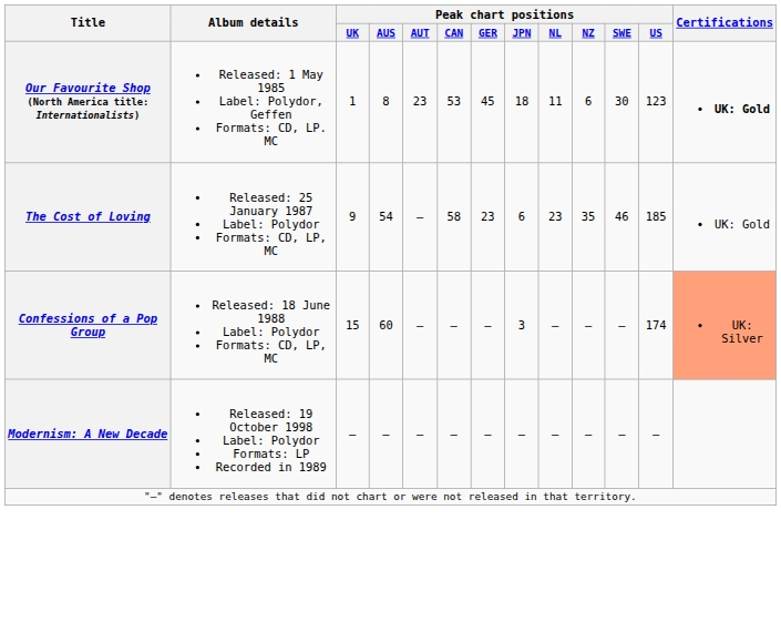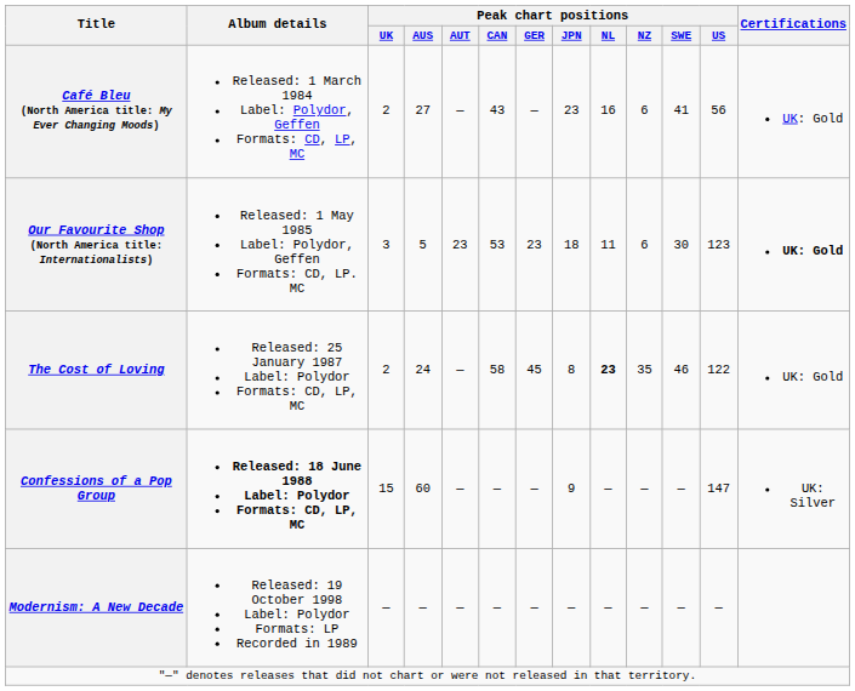+ row: Café Bleu (North America title: My Ever Changing Moods) | Released: 1 March 1984 Label: Polydor, Geffen Formats: CD, LP, MC | 2 | 27 | — | 43 | — | 23 | 16 | 6 | 41 | 56 | UK: Gold
Our Favourite Shop (North America title: Internationalists) | Peak chart positions / UK: 1 -> 3
Our Favourite Shop (North America title: Internationalists) | Peak chart positions / AUS: 8 -> 5
Our Favourite Shop (North America title: Internationalists) | Peak chart positions / GER: 45 -> 23
The Cost of Loving | Peak chart positions / UK: 9 -> 2
The Cost of Loving | Peak chart positions / AUS: 54 -> 24
The Cost of Loving | Peak chart positions / GER: 23 -> 45
The Cost of Loving | Peak chart positions / JPN: 6 -> 8
The Cost of Loving | Peak chart positions / NL: normal -> bold
The Cost of Loving | Peak chart positions / US: 185 -> 122
Confessions of a Pop Group | Album details: normal -> bold
Confessions of a Pop Group | Peak chart positions / JPN: 3 -> 9
Confessions of a Pop Group | Peak chart positions / US: 174 -> 147
Confessions of a Pop Group | Certifications: lightsalmon background -> no background
